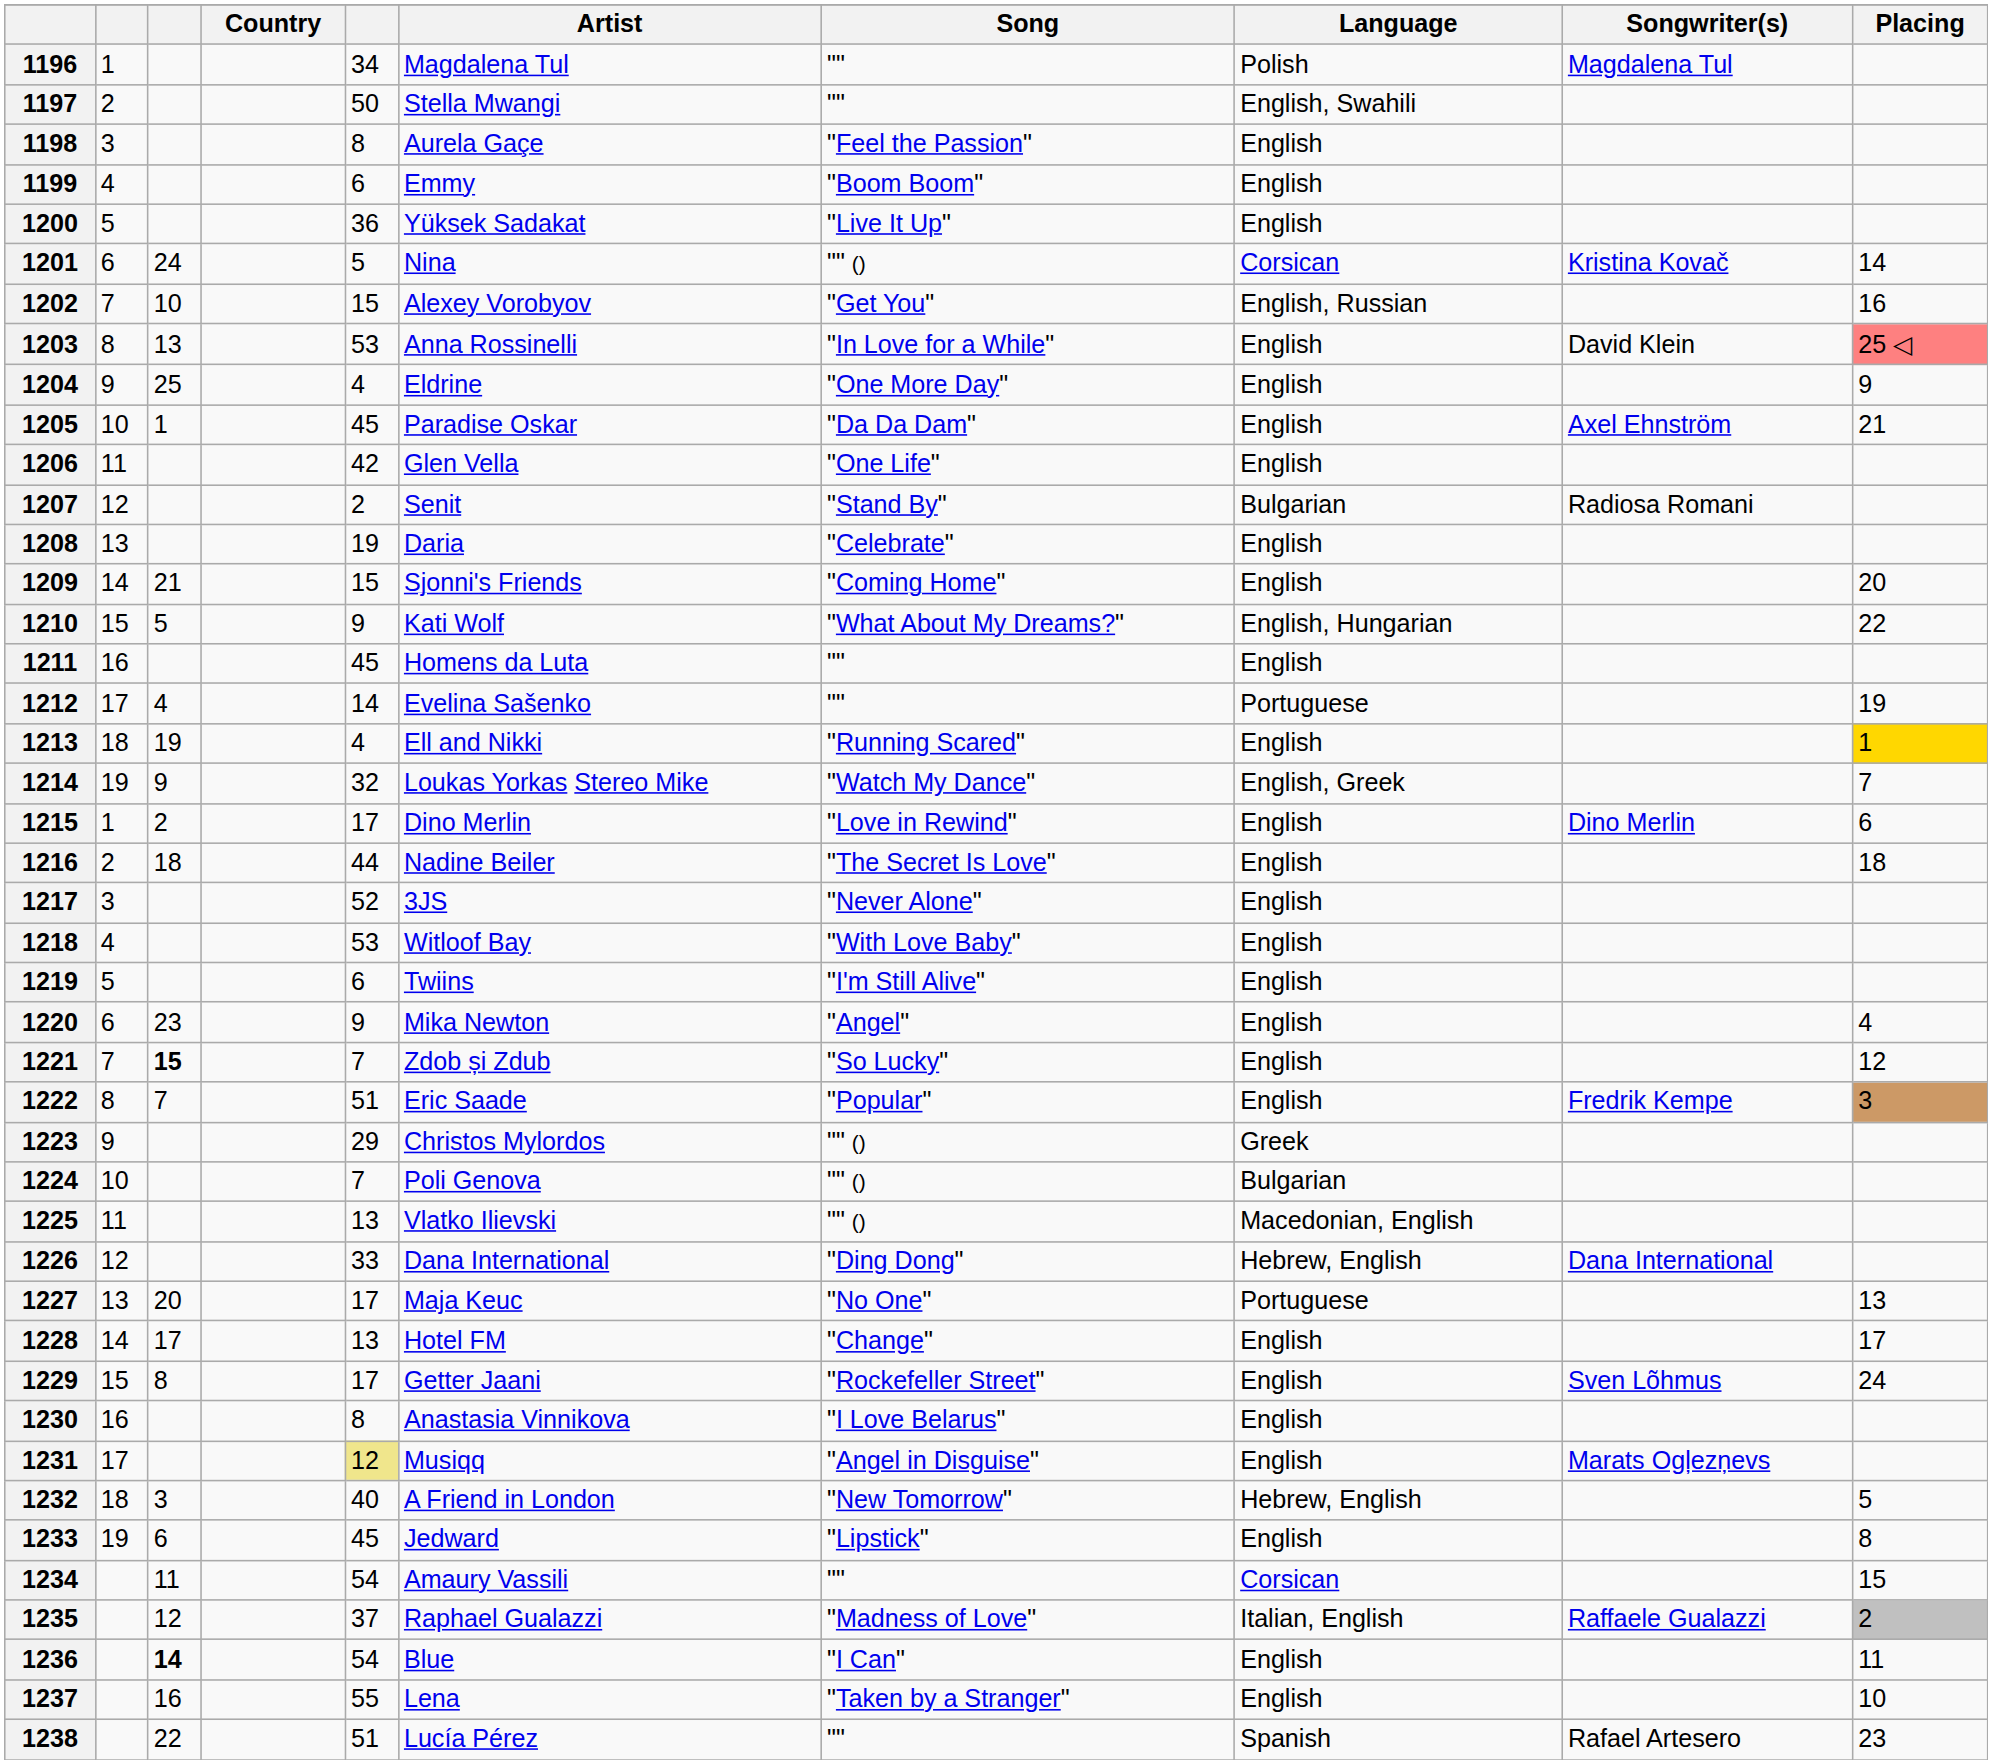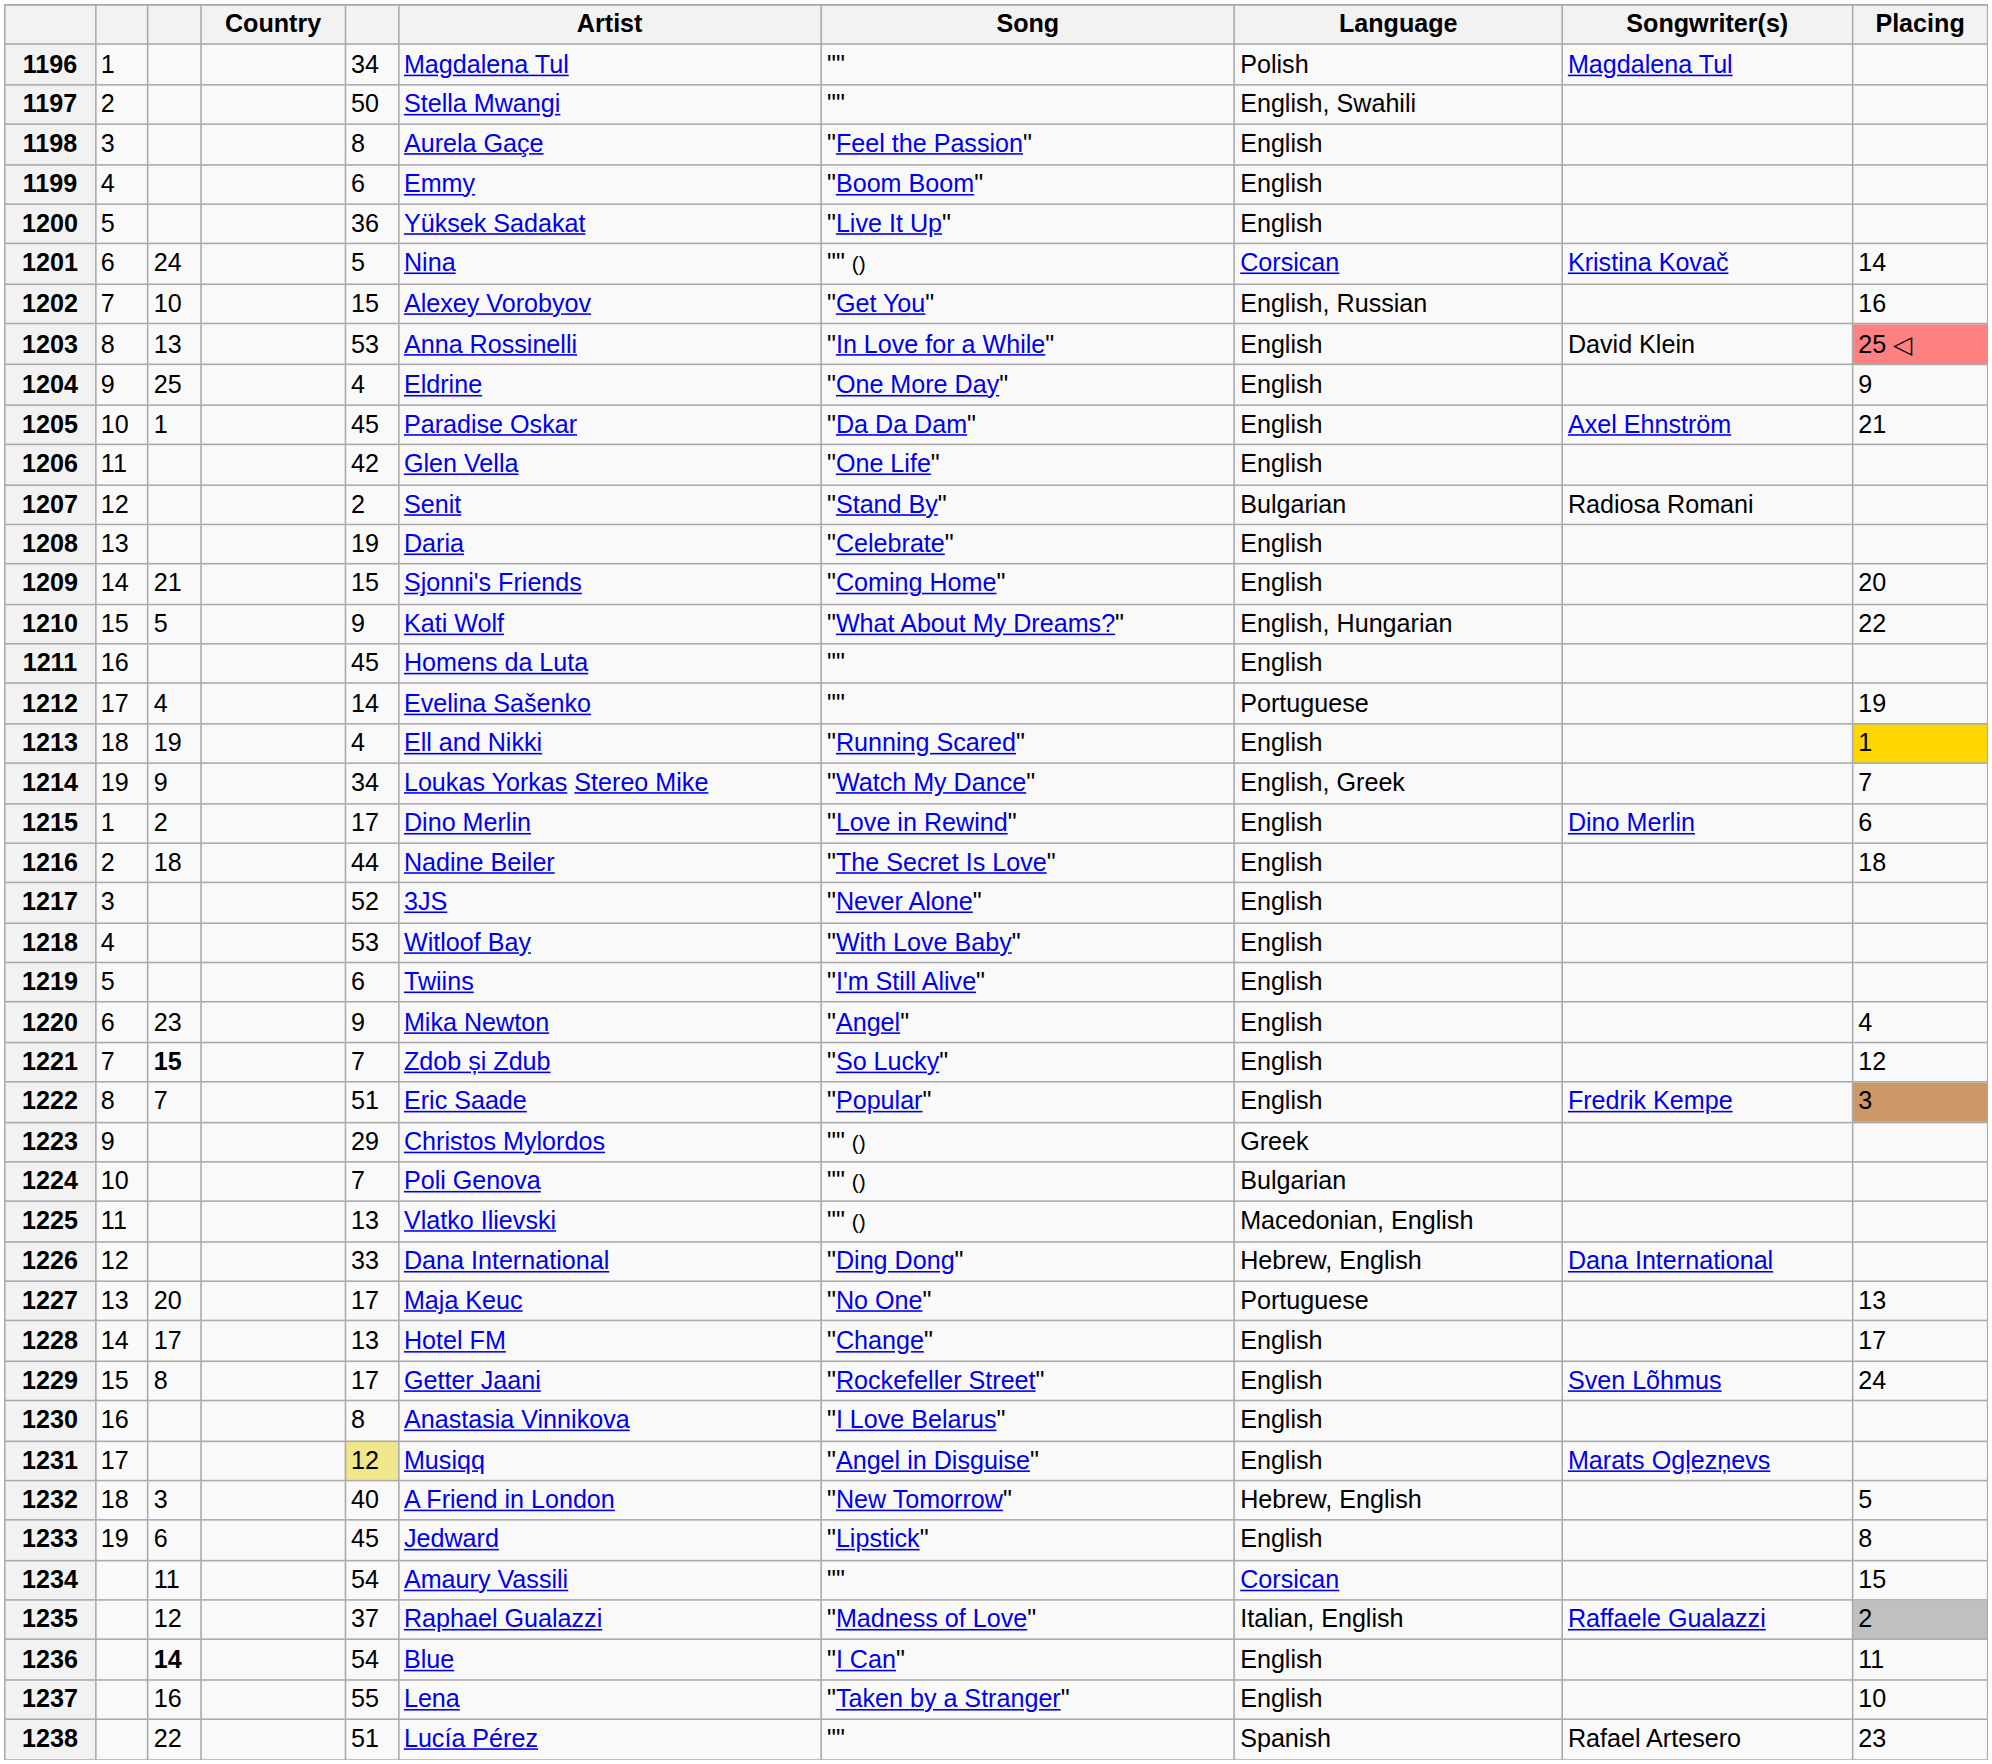1214 | column 5: 32 -> 34
